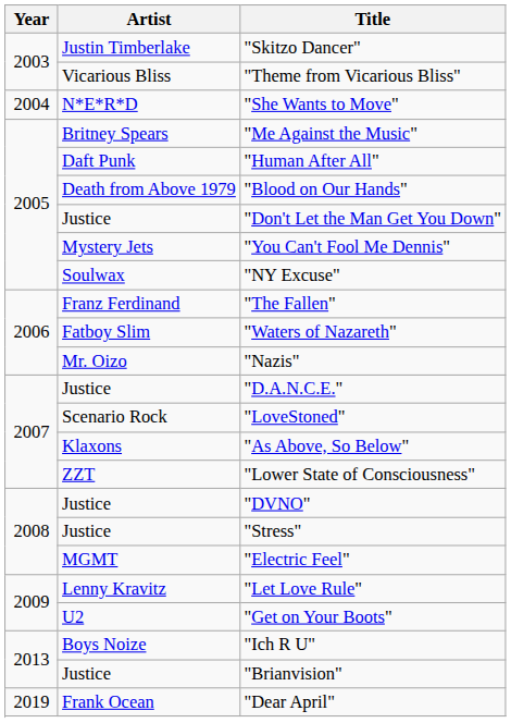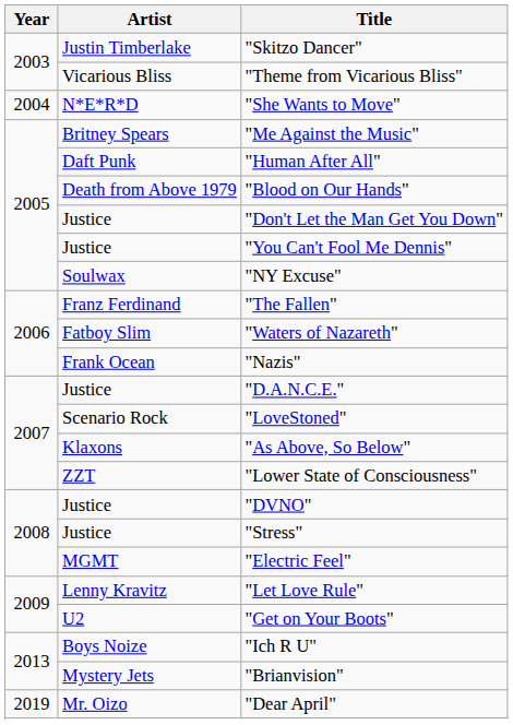"You Can't Fool Me Dennis" | Artist: Mystery Jets -> Justice
"Nazis" | Artist: Mr. Oizo -> Frank Ocean
"Brianvision" | Artist: Justice -> Mystery Jets
"Dear April" | Artist: Frank Ocean -> Mr. Oizo
